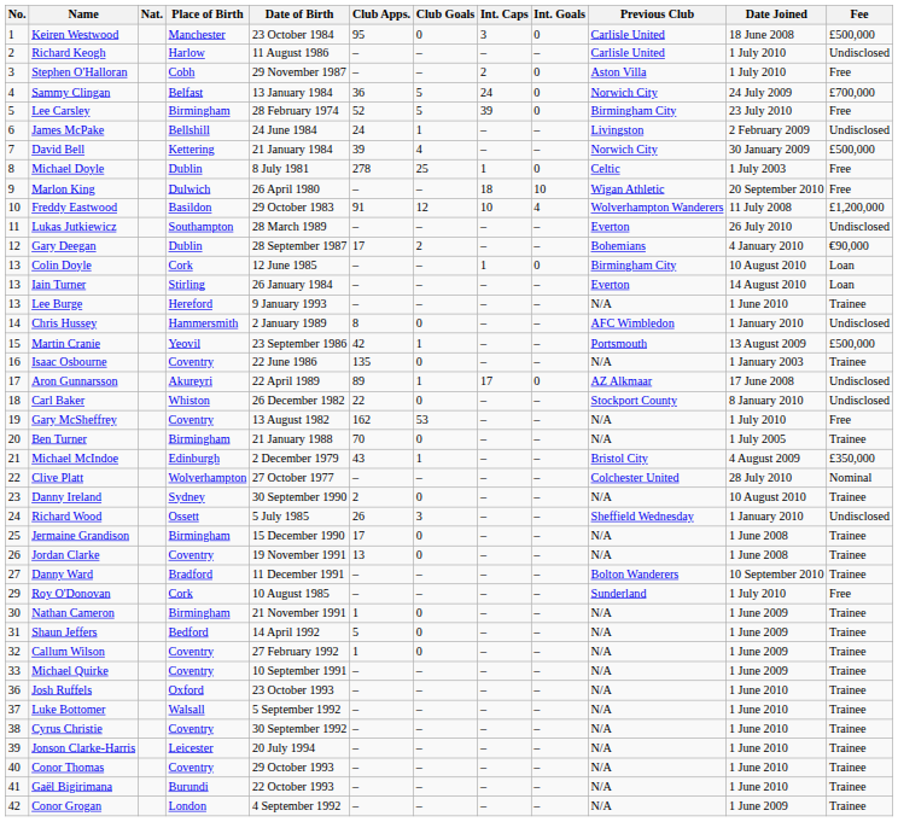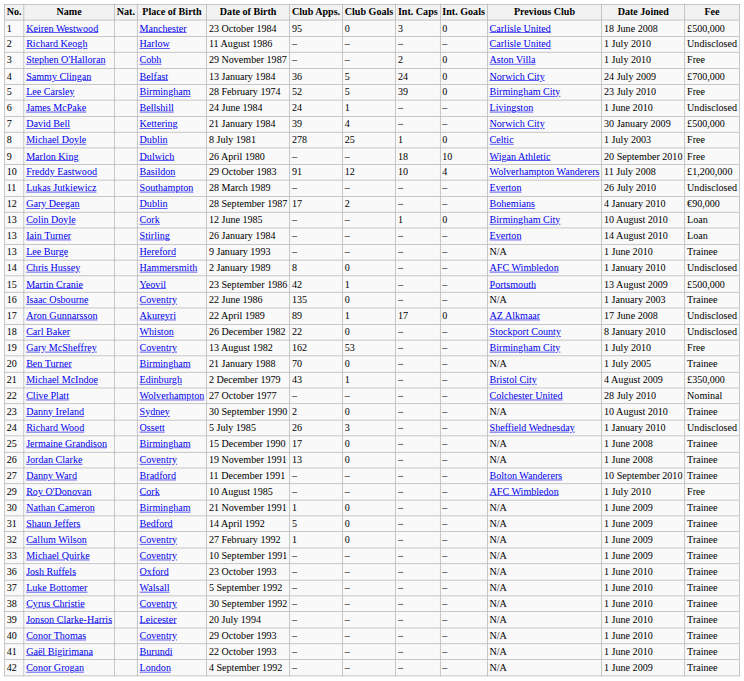James McPake | Date Joined: 2 February 2009 -> 1 June 2010
Gary McSheffrey | Previous Club: N/A -> Birmingham City
Roy O'Donovan | Previous Club: Sunderland -> AFC Wimbledon
